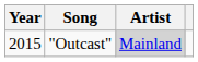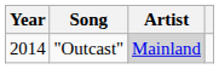"Outcast" | Year: 2015 -> 2014
